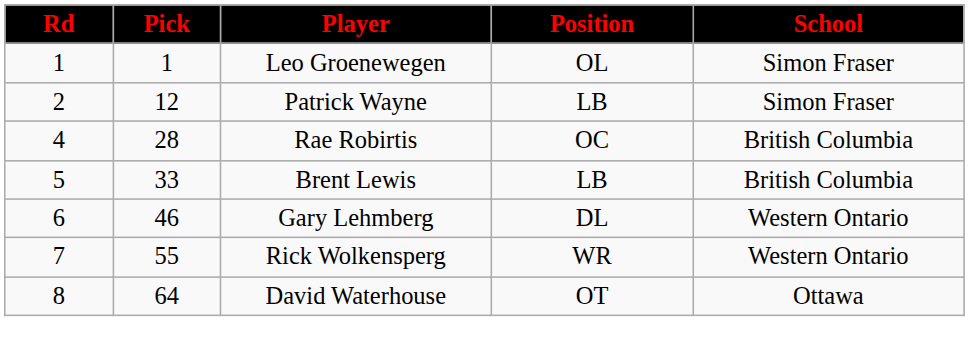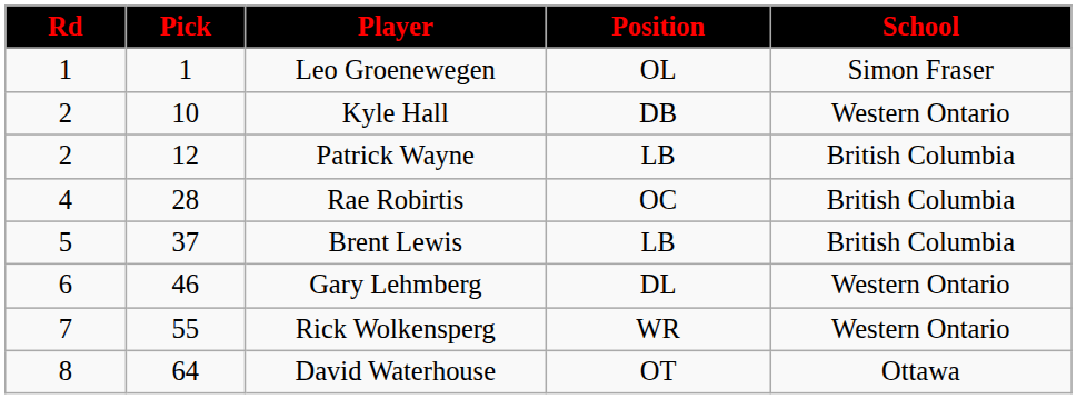+ row: 2 | 10 | Kyle Hall | DB | Western Ontario
Patrick Wayne | School: Simon Fraser -> British Columbia
Brent Lewis | Pick: 33 -> 37
